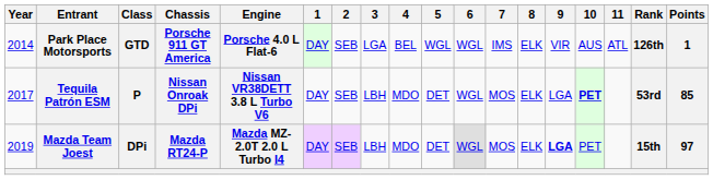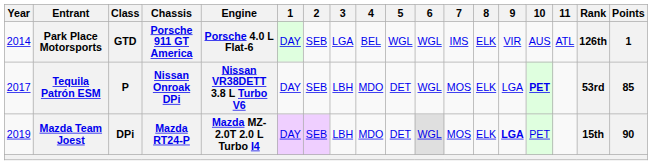Mazda Team Joest | Points: 97 -> 90
